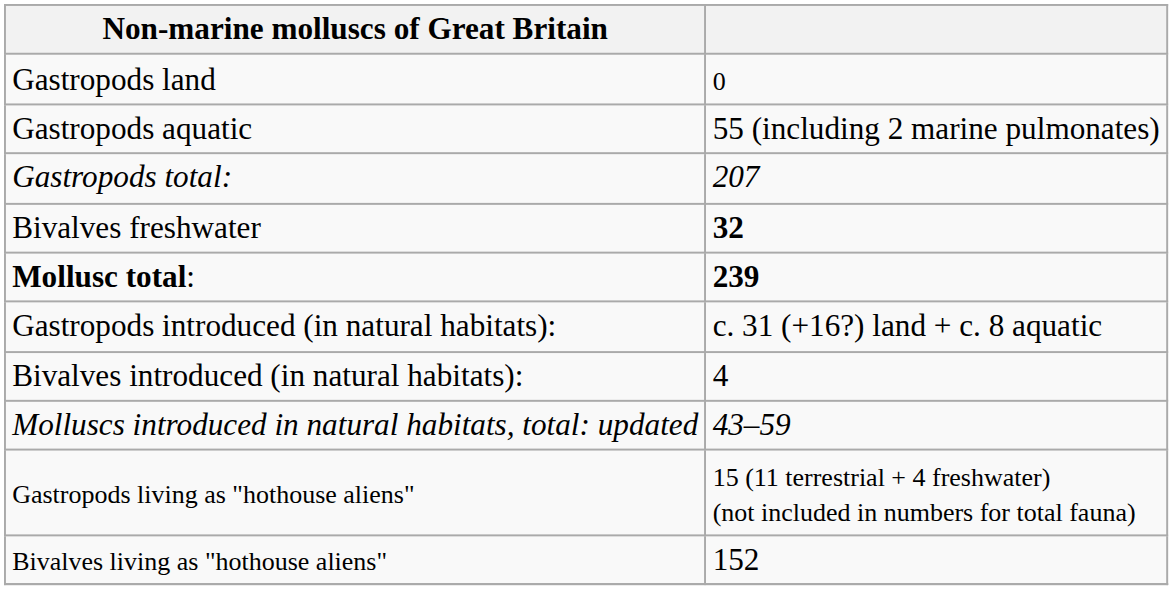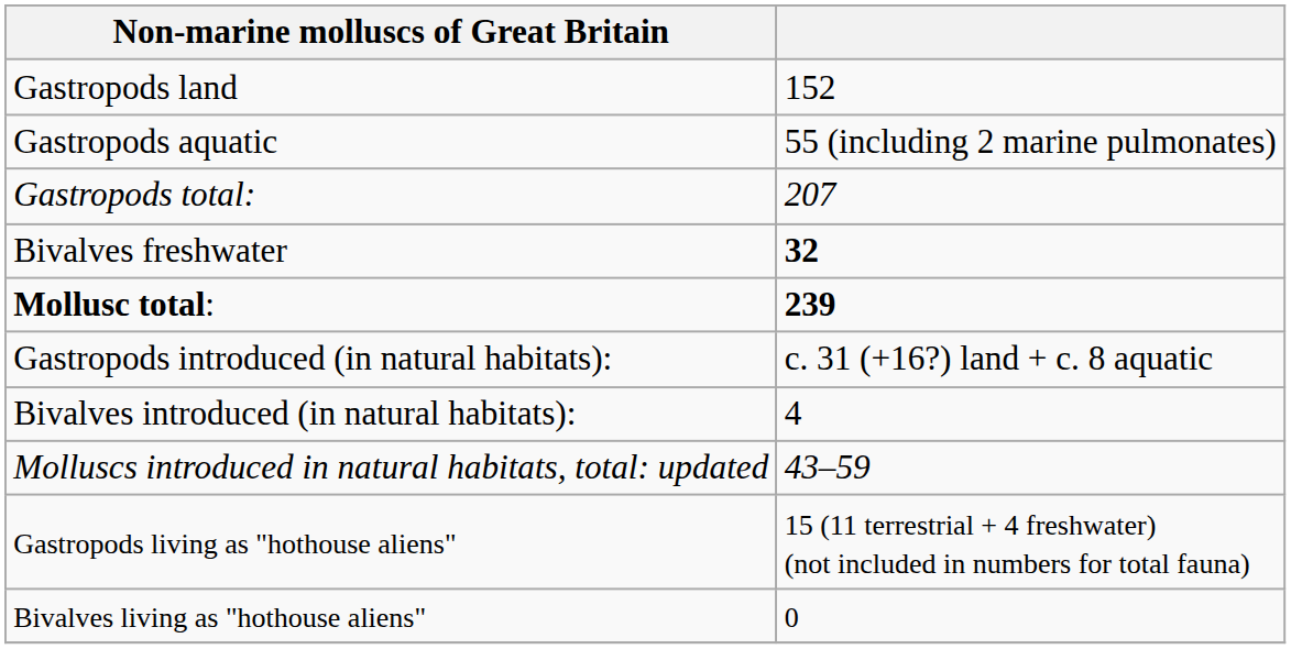Gastropods land | column 2: 0 -> 152
Bivalves living as "hothouse aliens" | column 2: 152 -> 0
